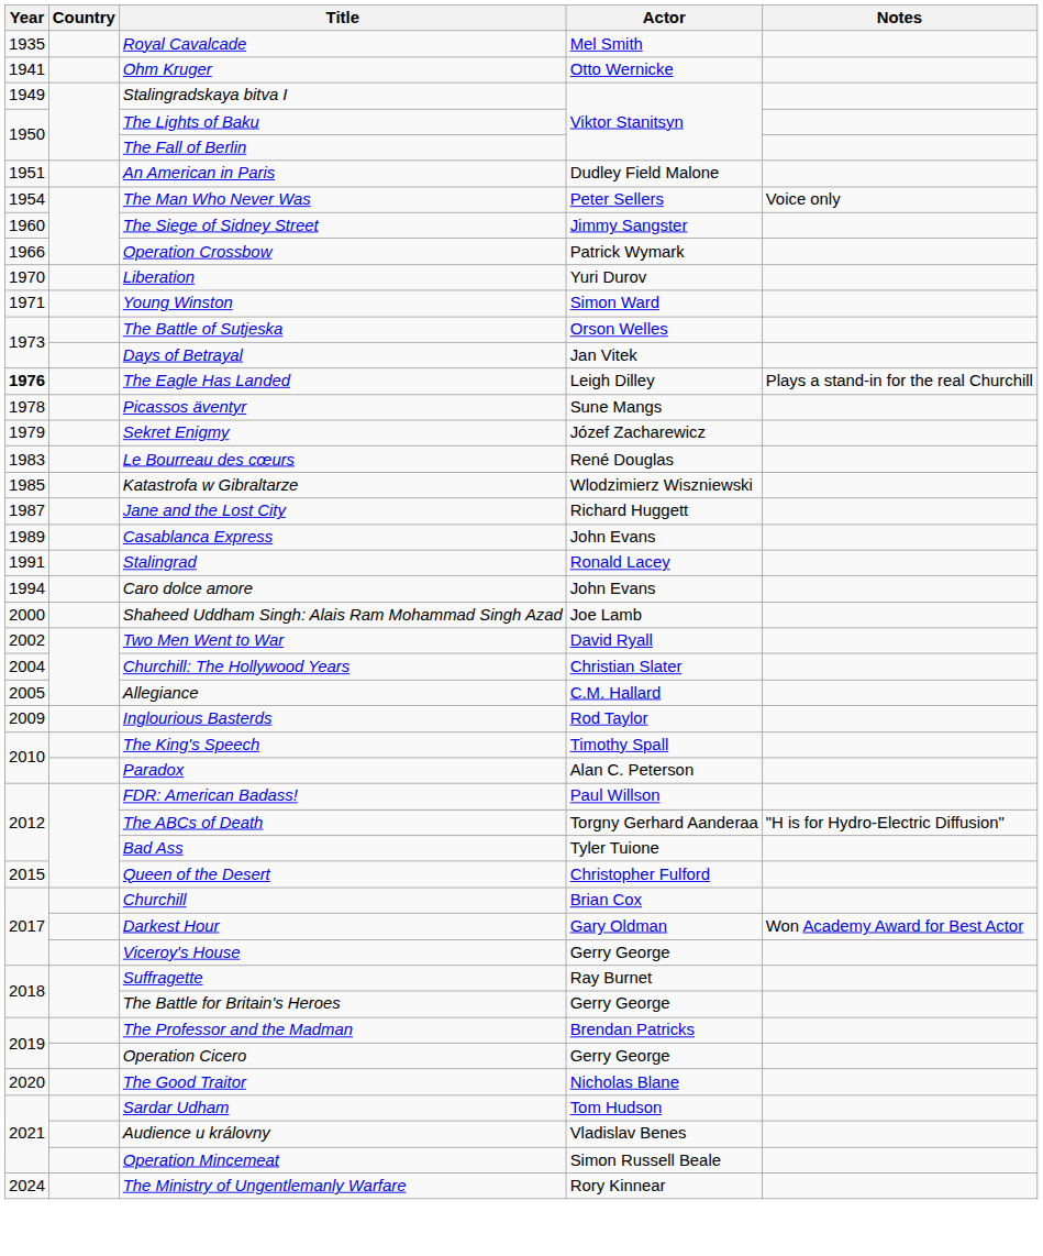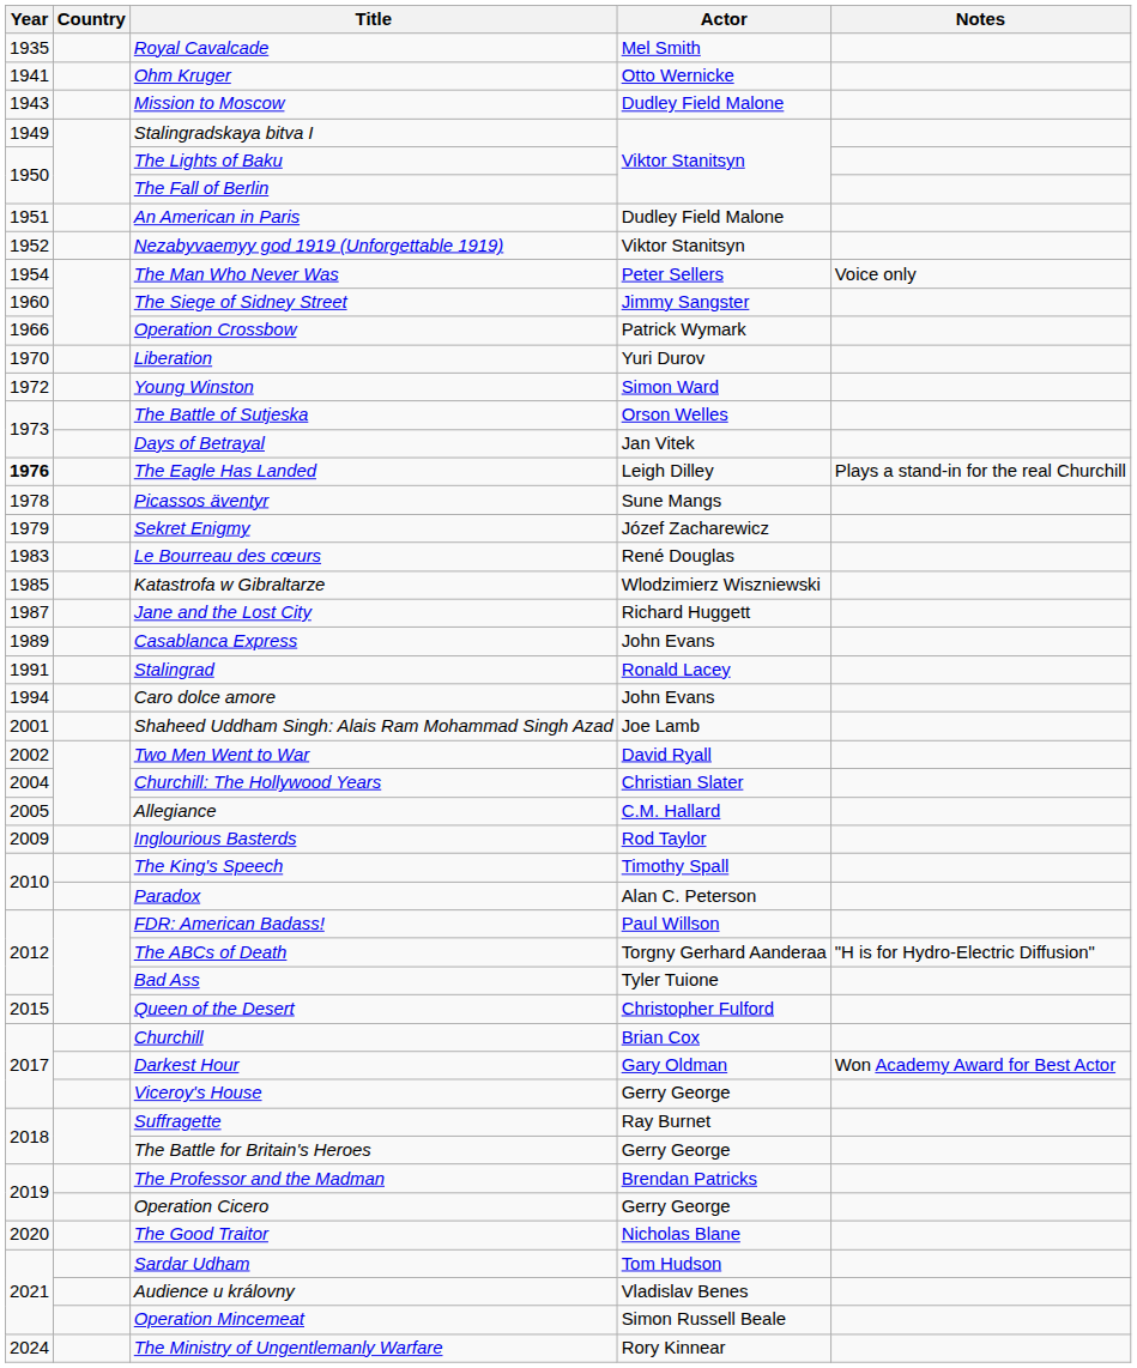+ row: 1943 | Mission to Moscow | Dudley Field Malone
+ row: 1952 | Nezabyvaemyy god 1919 (Unforgettable 1919) | Viktor Stanitsyn
Young Winston | Year: 1971 -> 1972
Shaheed Uddham Singh: Alais Ram Mohammad Singh Azad | Year: 2000 -> 2001
